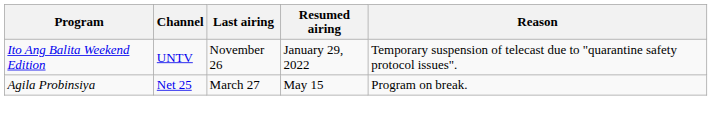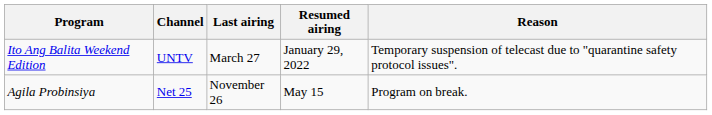Ito Ang Balita Weekend Edition | Last airing: November 26 -> March 27
Agila Probinsiya | Last airing: March 27 -> November 26
